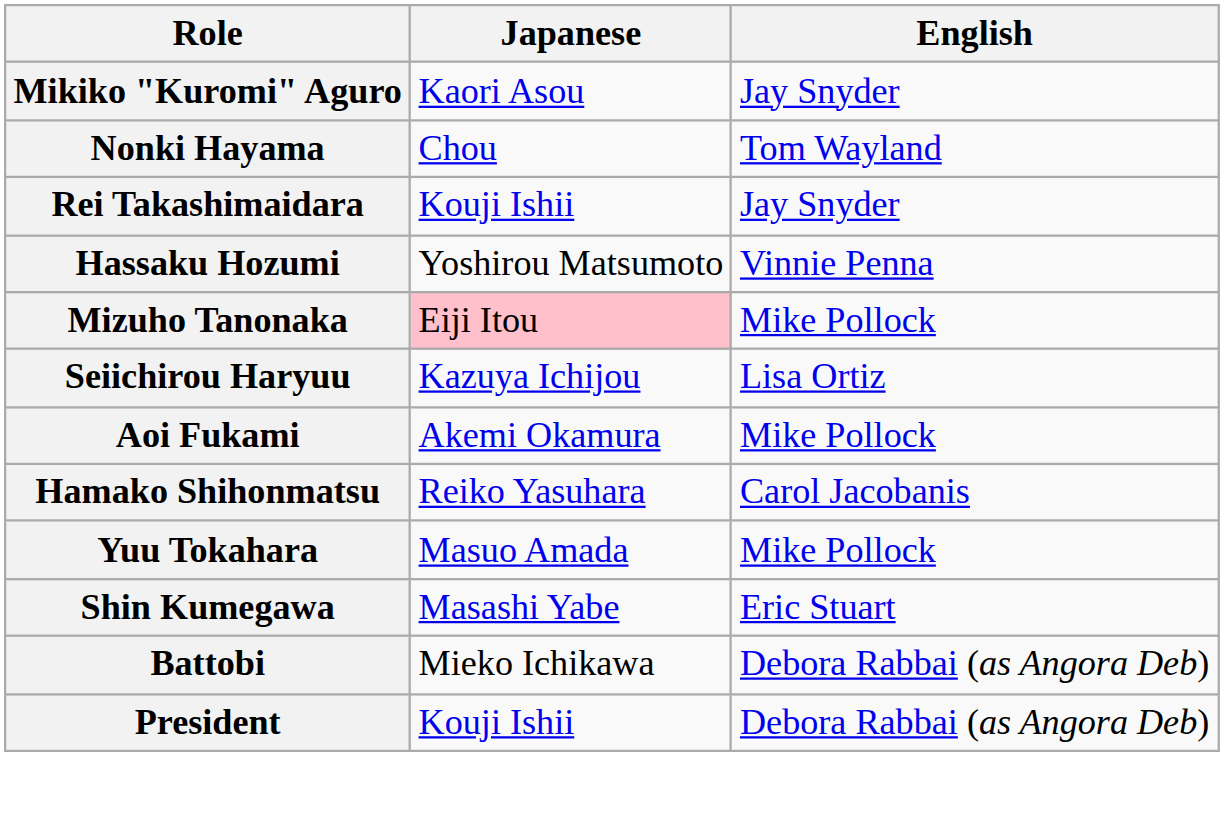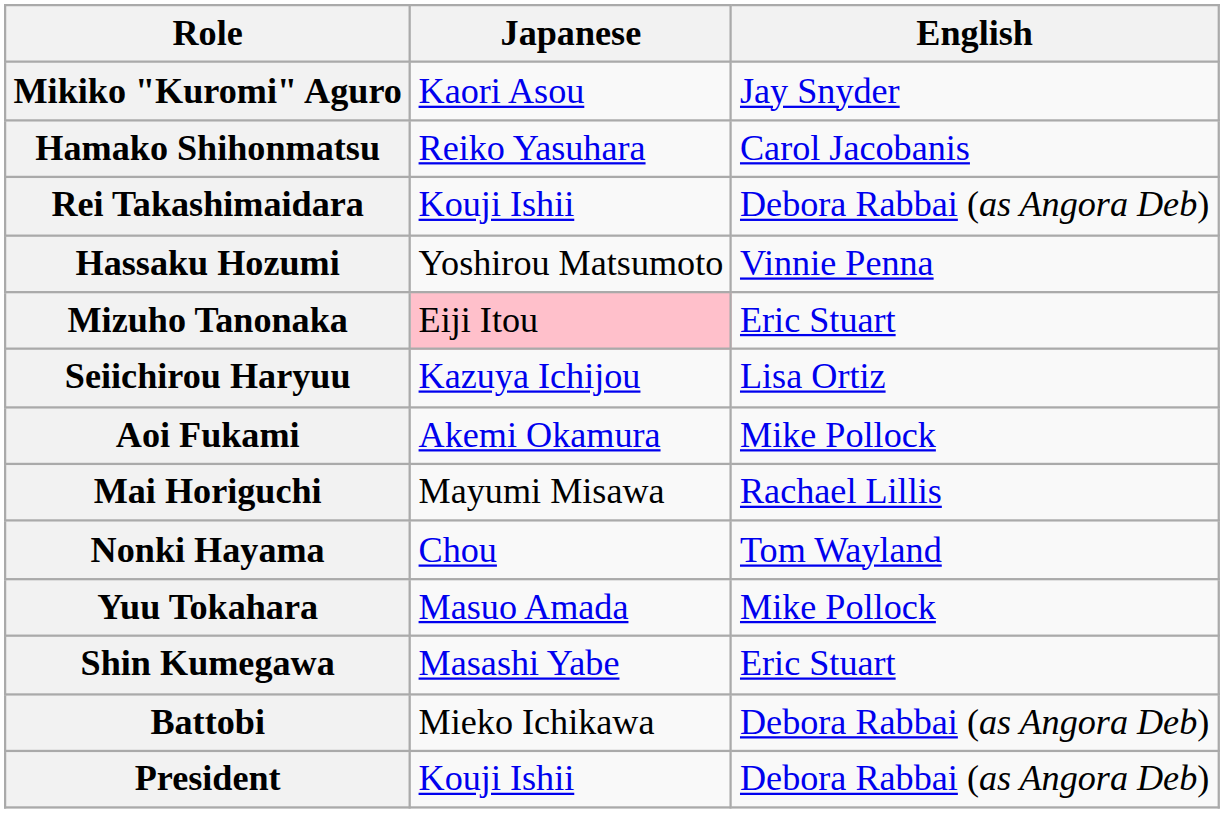rows swapped: Hamako Shihonmatsu <-> Nonki Hayama
Rei Takashimaidara | English: Jay Snyder -> Debora Rabbai (as Angora Deb)
Mizuho Tanonaka | English: Mike Pollock -> Eric Stuart
+ row: Mai Horiguchi | Mayumi Misawa | Rachael Lillis
